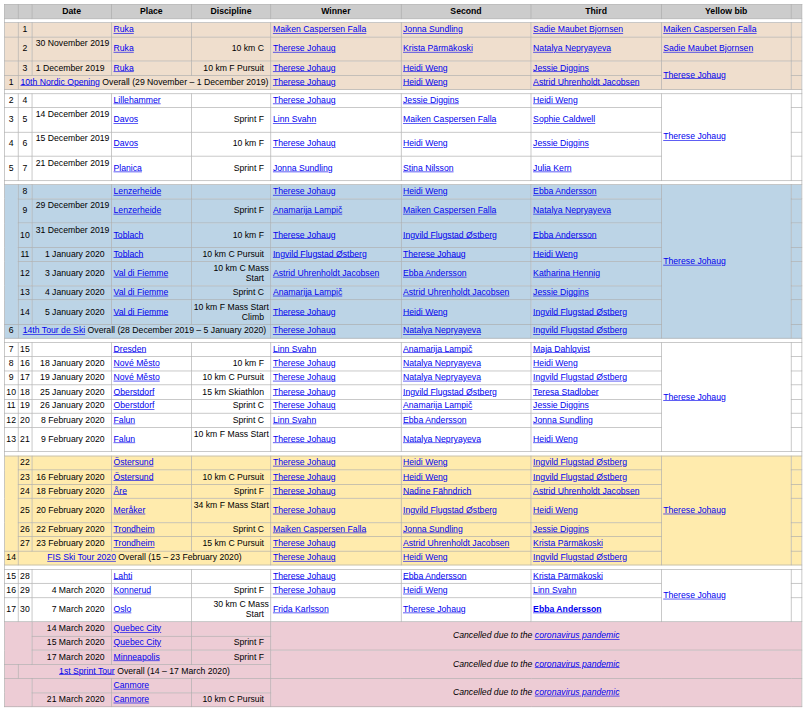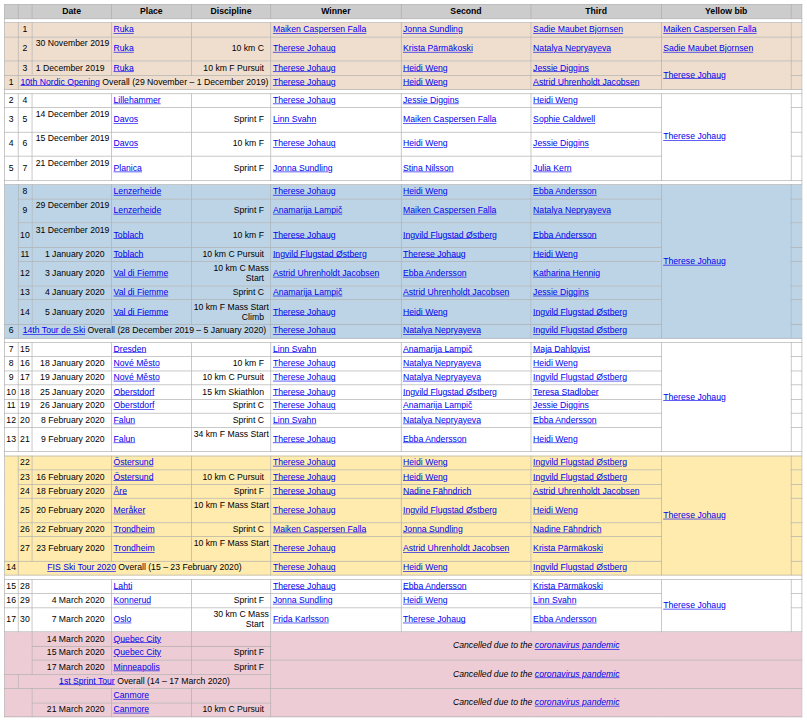20 | Second: Ebba Andersson -> Natalya Nepryayeva
20 | Third: Jonna Sundling -> Ebba Andersson
21 | Discipline: 10 km F Mass Start -> 34 km F Mass Start
21 | Second: Natalya Nepryayeva -> Ebba Andersson
25 | Discipline: 34 km F Mass Start -> 10 km F Mass Start
26 | Third: Jessie Diggins -> Nadine Fähndrich
27 | Discipline: 15 km C Pursuit -> 10 km F Mass Start
29 | Winner: Therese Johaug -> Jonna Sundling
30 | Third: bold -> normal
